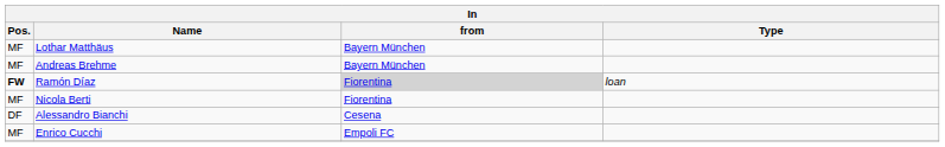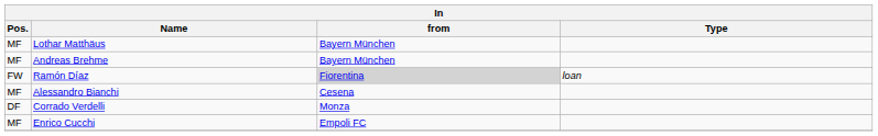Ramón Díaz | Pos.: bold -> normal
- row: MF | Nicola Berti | Fiorentina
Alessandro Bianchi | Pos.: DF -> MF
+ row: DF | Corrado Verdelli | Monza
